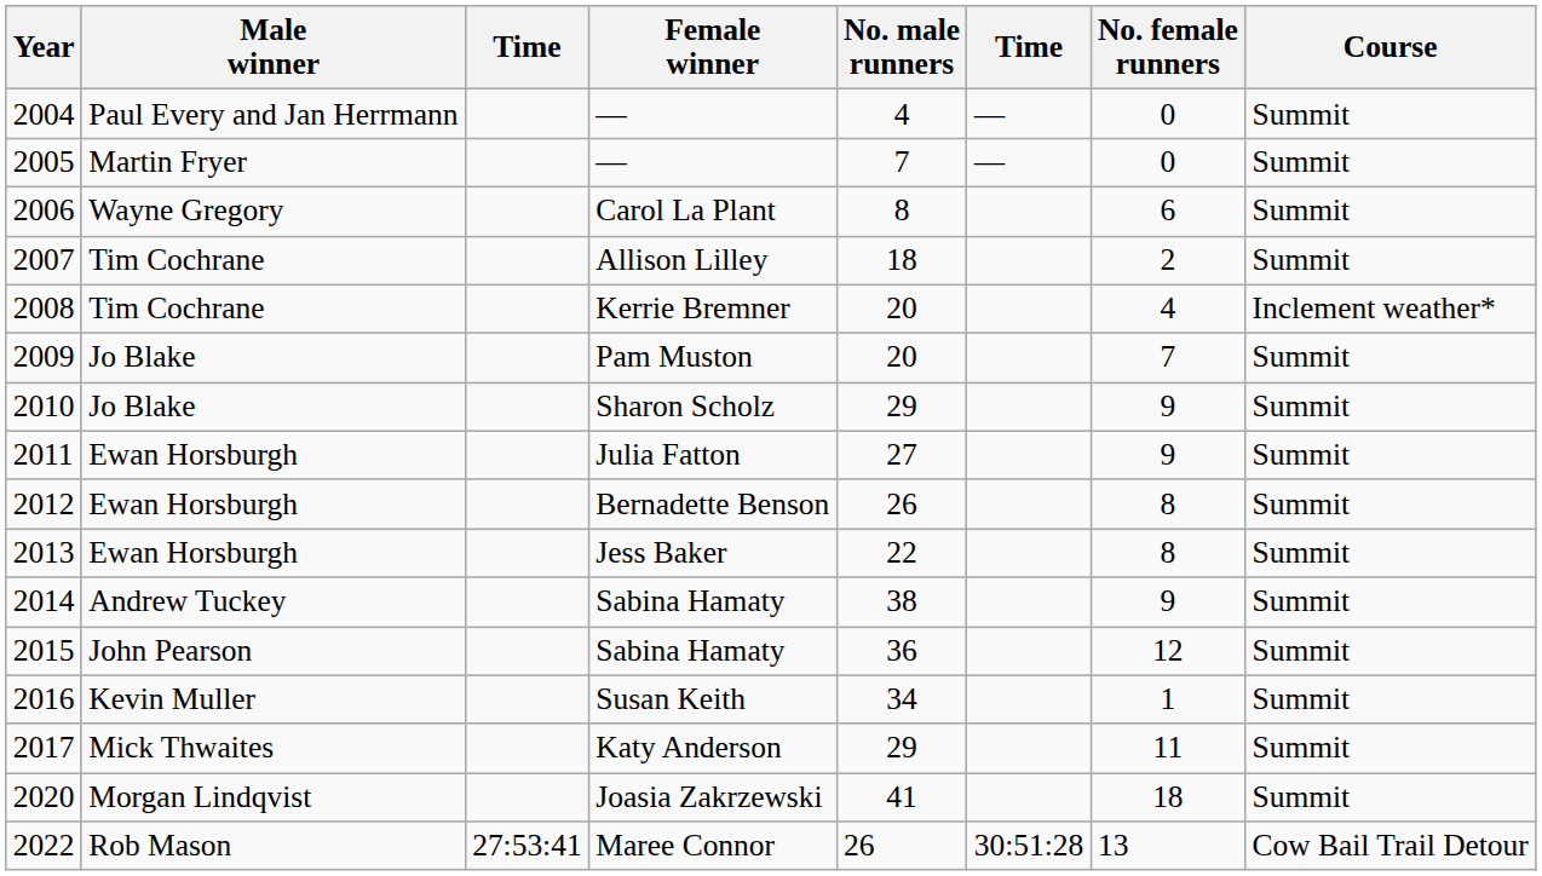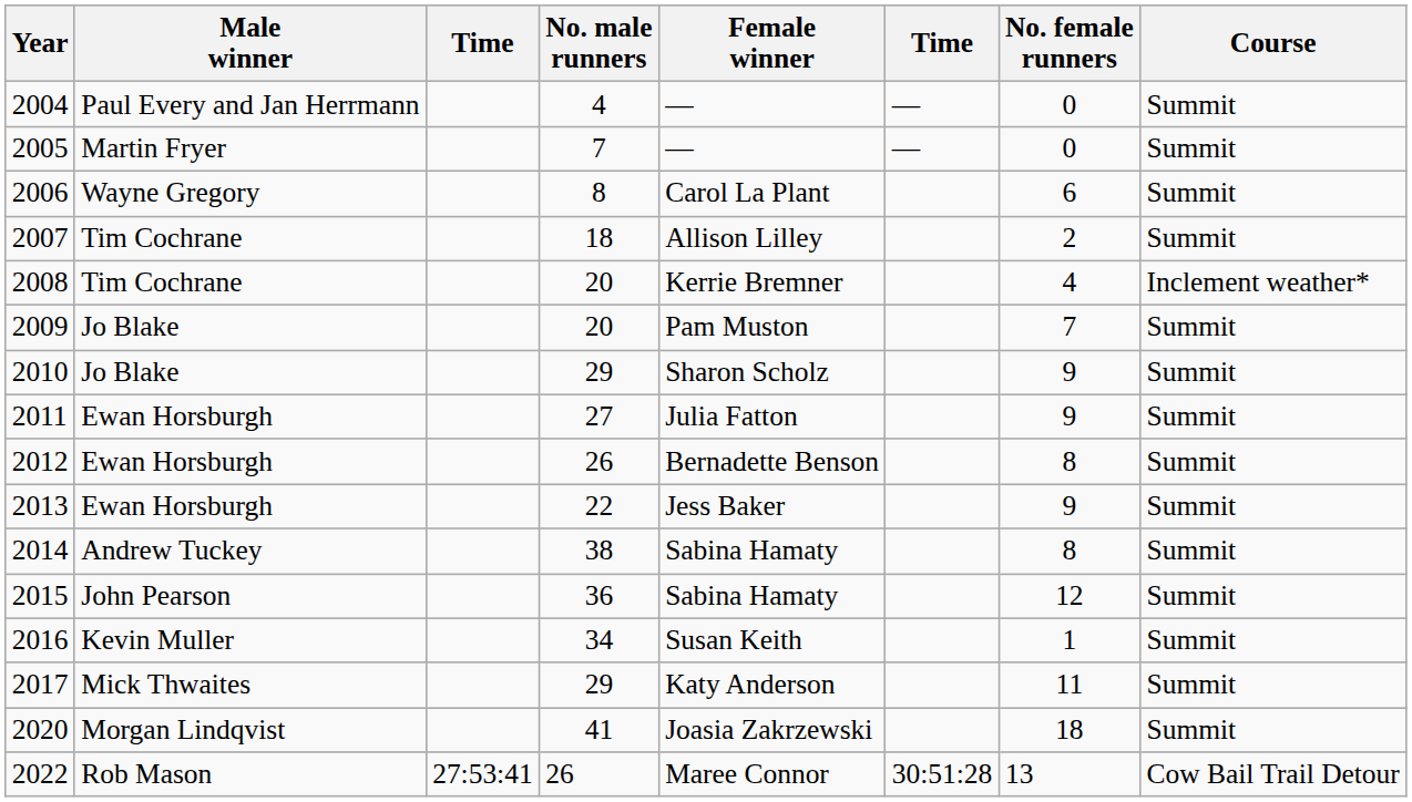columns swapped: No. male runners <-> Female winner
2013 | No. female runners: 8 -> 9
2014 | No. female runners: 9 -> 8
